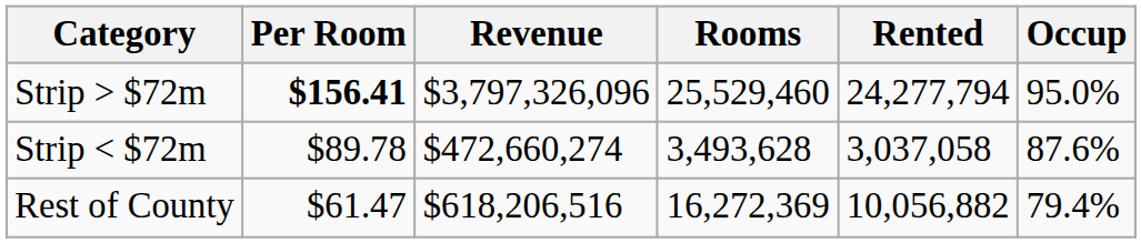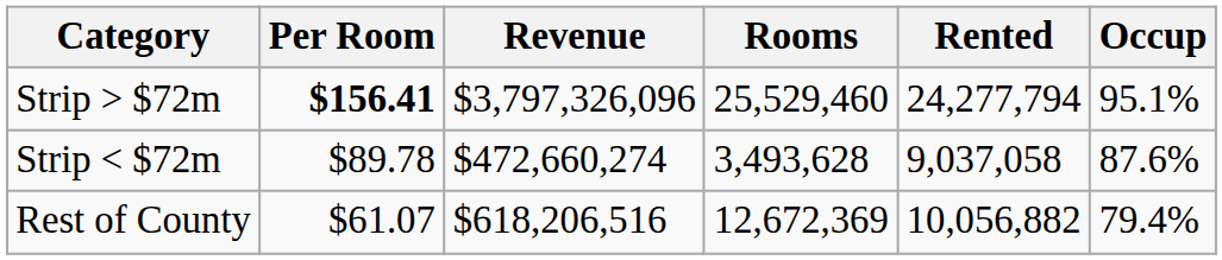Strip > $72m | Occup: 95.0% -> 95.1%
Strip < $72m | Rented: 3,037,058 -> 9,037,058
Rest of County | Per Room: $61.47 -> $61.07
Rest of County | Rooms: 16,272,369 -> 12,672,369
